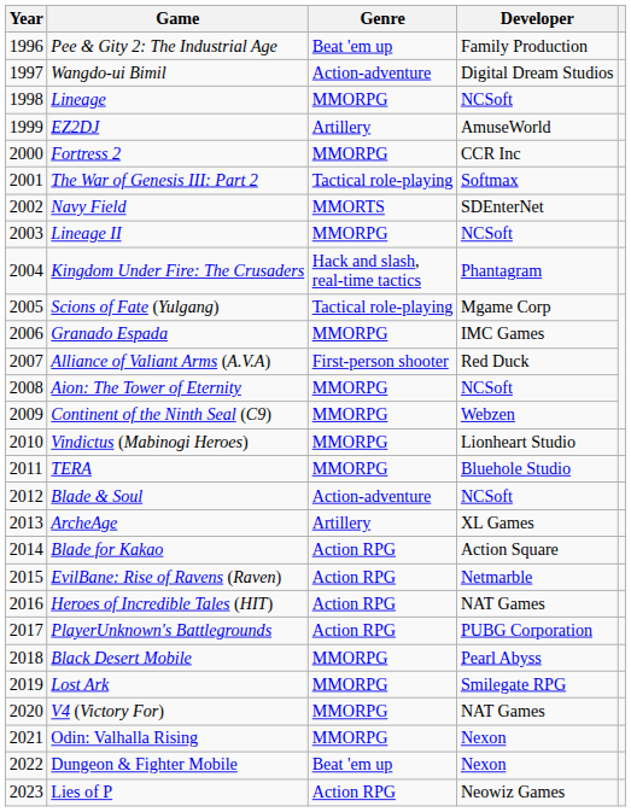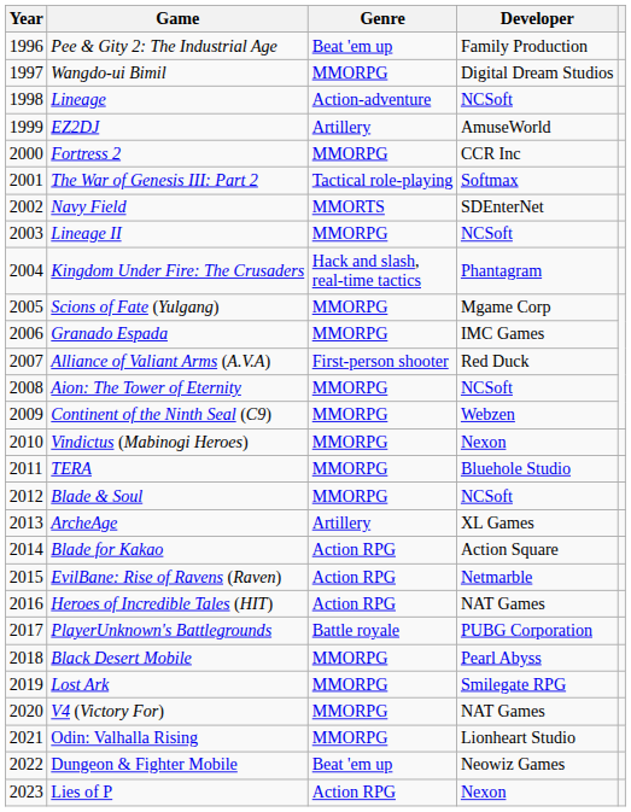Wangdo-ui Bimil | Genre: Action-adventure -> MMORPG
Lineage | Genre: MMORPG -> Action-adventure
Scions of Fate (Yulgang) | Genre: Tactical role-playing -> MMORPG
Vindictus (Mabinogi Heroes) | Developer: Lionheart Studio -> Nexon
Blade & Soul | Genre: Action-adventure -> MMORPG
PlayerUnknown's Battlegrounds | Genre: Action RPG -> Battle royale
Odin: Valhalla Rising | Developer: Nexon -> Lionheart Studio
Dungeon & Fighter Mobile | Developer: Nexon -> Neowiz Games
Lies of P | Developer: Neowiz Games -> Nexon
